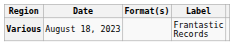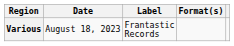columns swapped: Format(s) <-> Label
